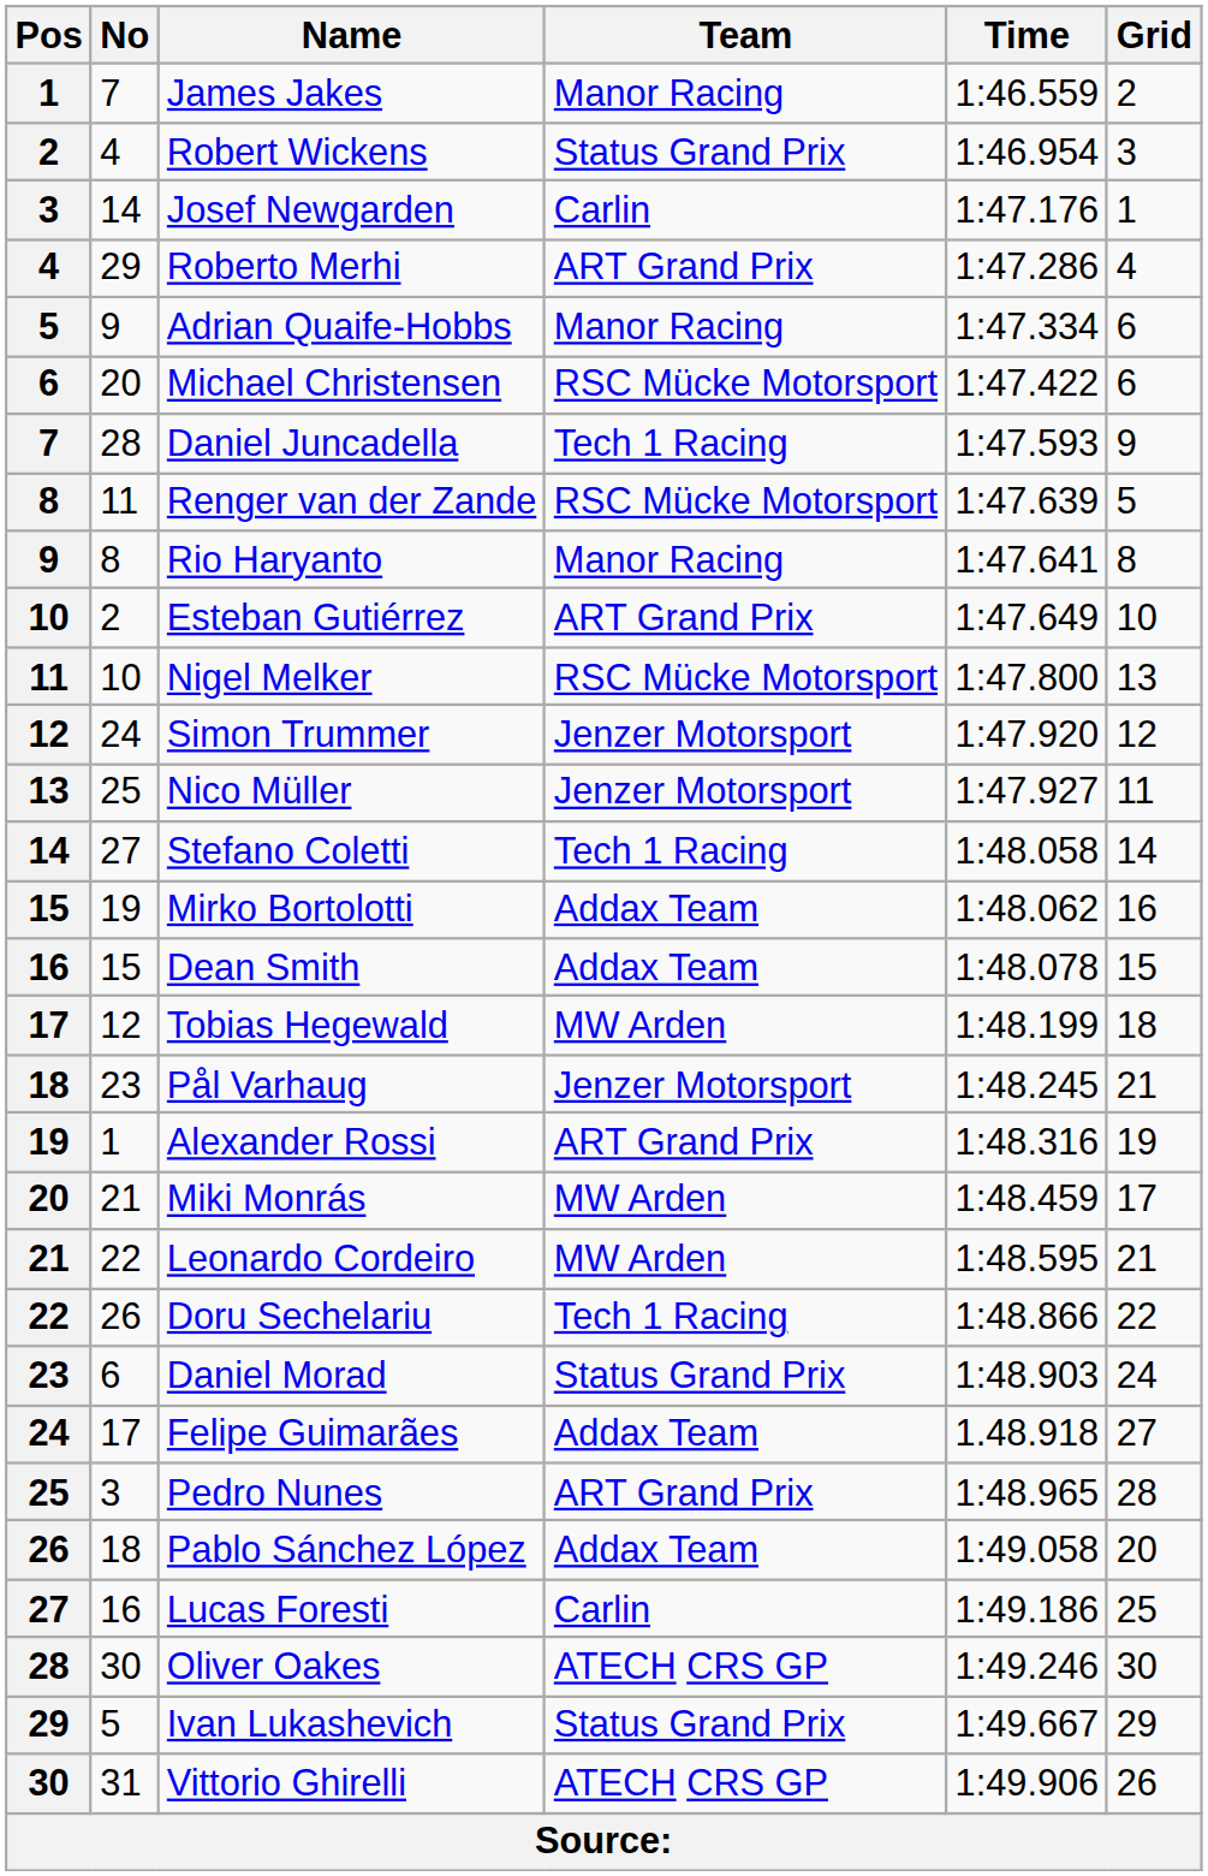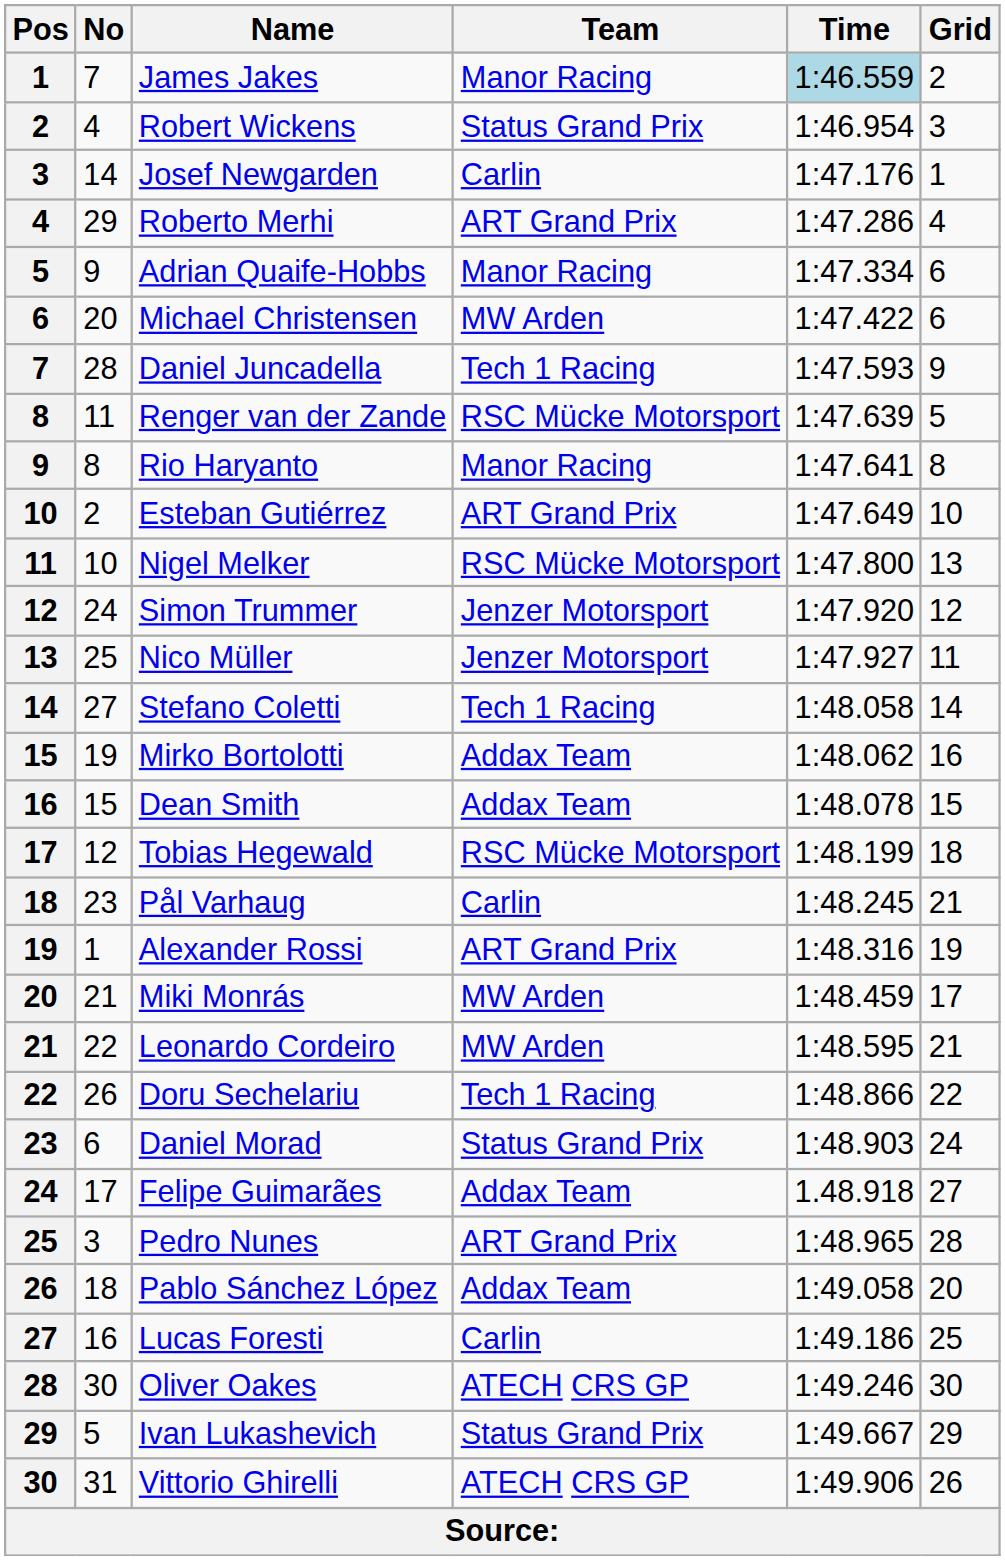James Jakes | Time: no background -> lightblue background
Michael Christensen | Team: RSC Mücke Motorsport -> MW Arden
Tobias Hegewald | Team: MW Arden -> RSC Mücke Motorsport
Pål Varhaug | Team: Jenzer Motorsport -> Carlin
